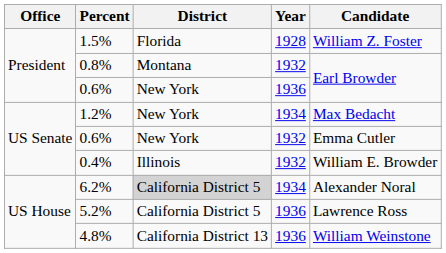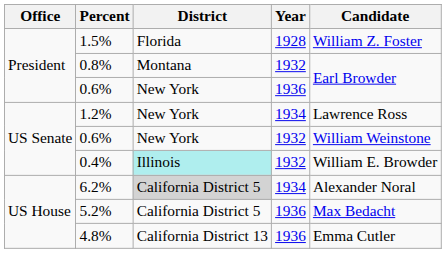1.2% | Candidate: Max Bedacht -> Lawrence Ross
0.6% / 1932 | Candidate: Emma Cutler -> William Weinstone
0.4% | District: no background -> paleturquoise background
5.2% | Candidate: Lawrence Ross -> Max Bedacht
4.8% | Candidate: William Weinstone -> Emma Cutler
